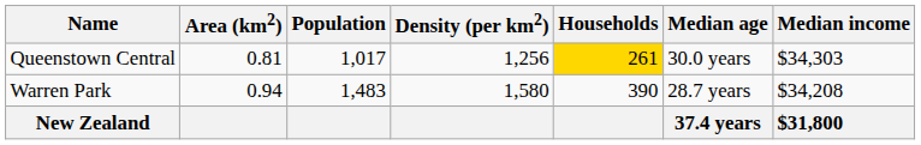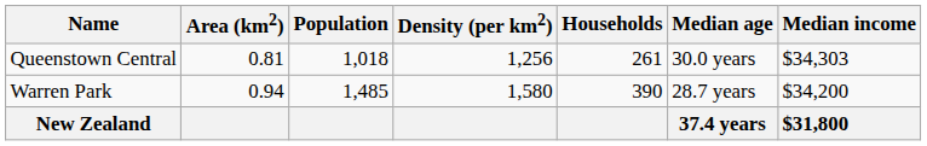Queenstown Central | Population: 1,017 -> 1,018
Queenstown Central | Households: gold background -> no background
Warren Park | Population: 1,483 -> 1,485
Warren Park | Median income: $34,208 -> $34,200
